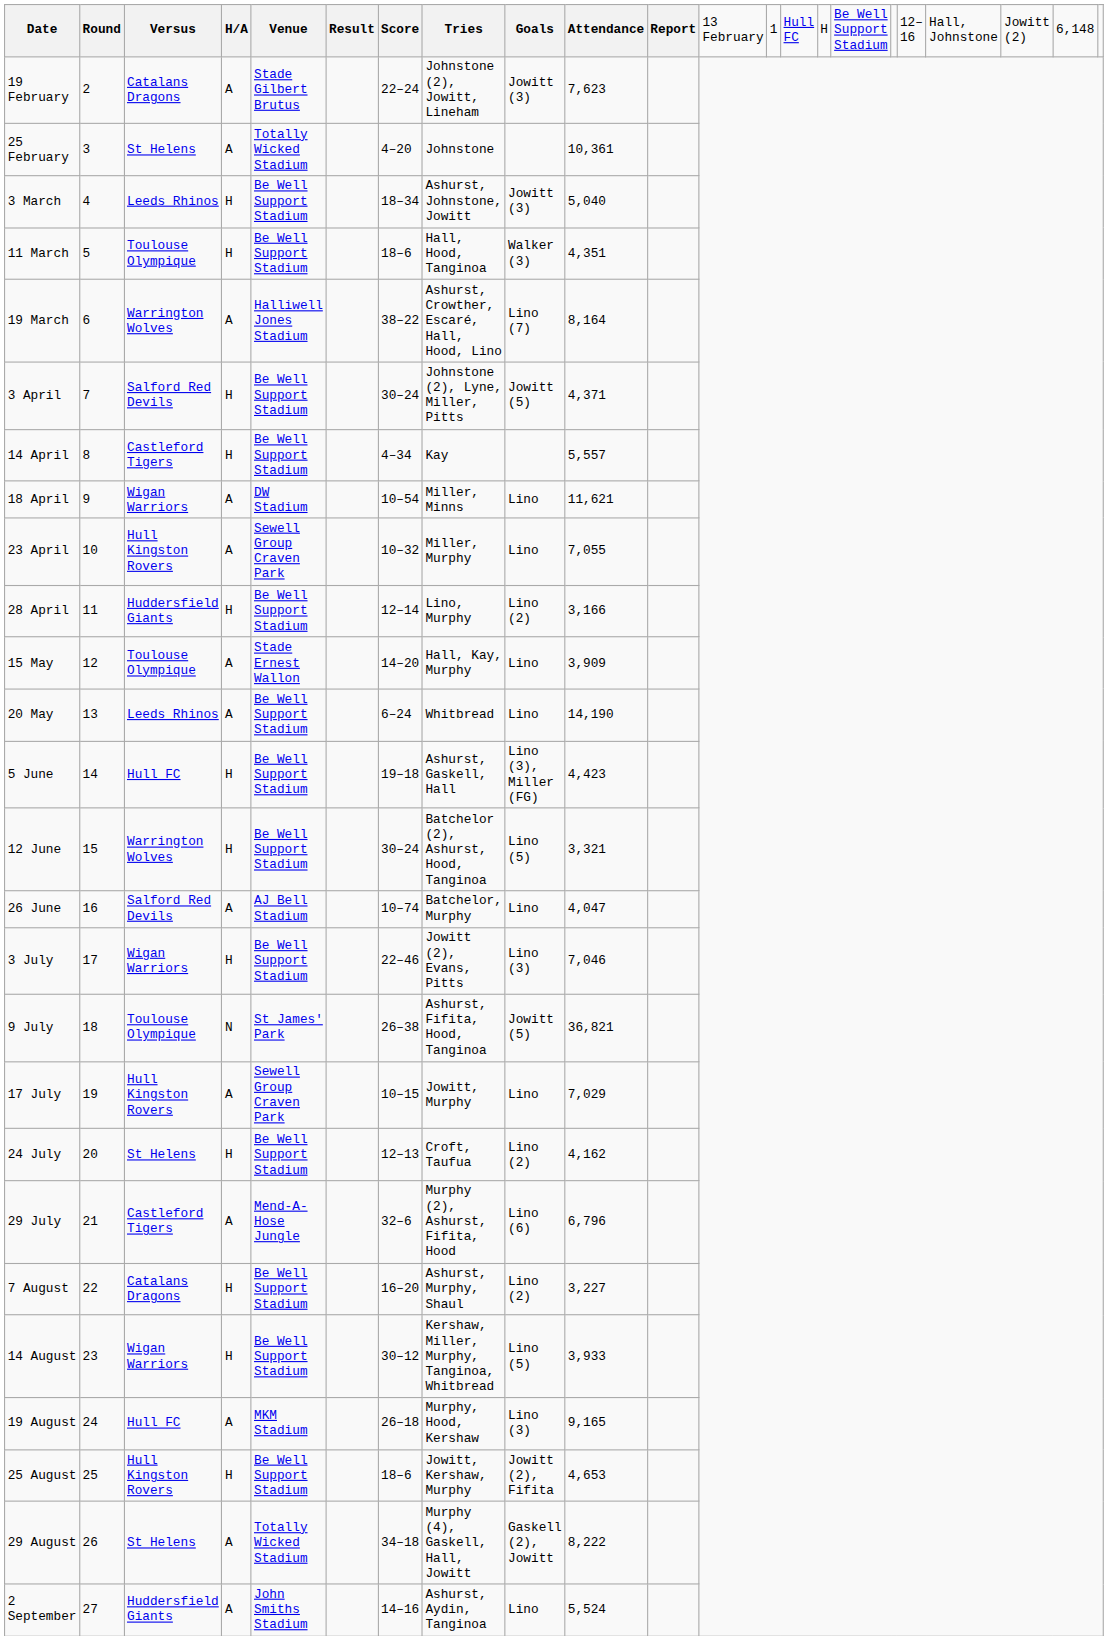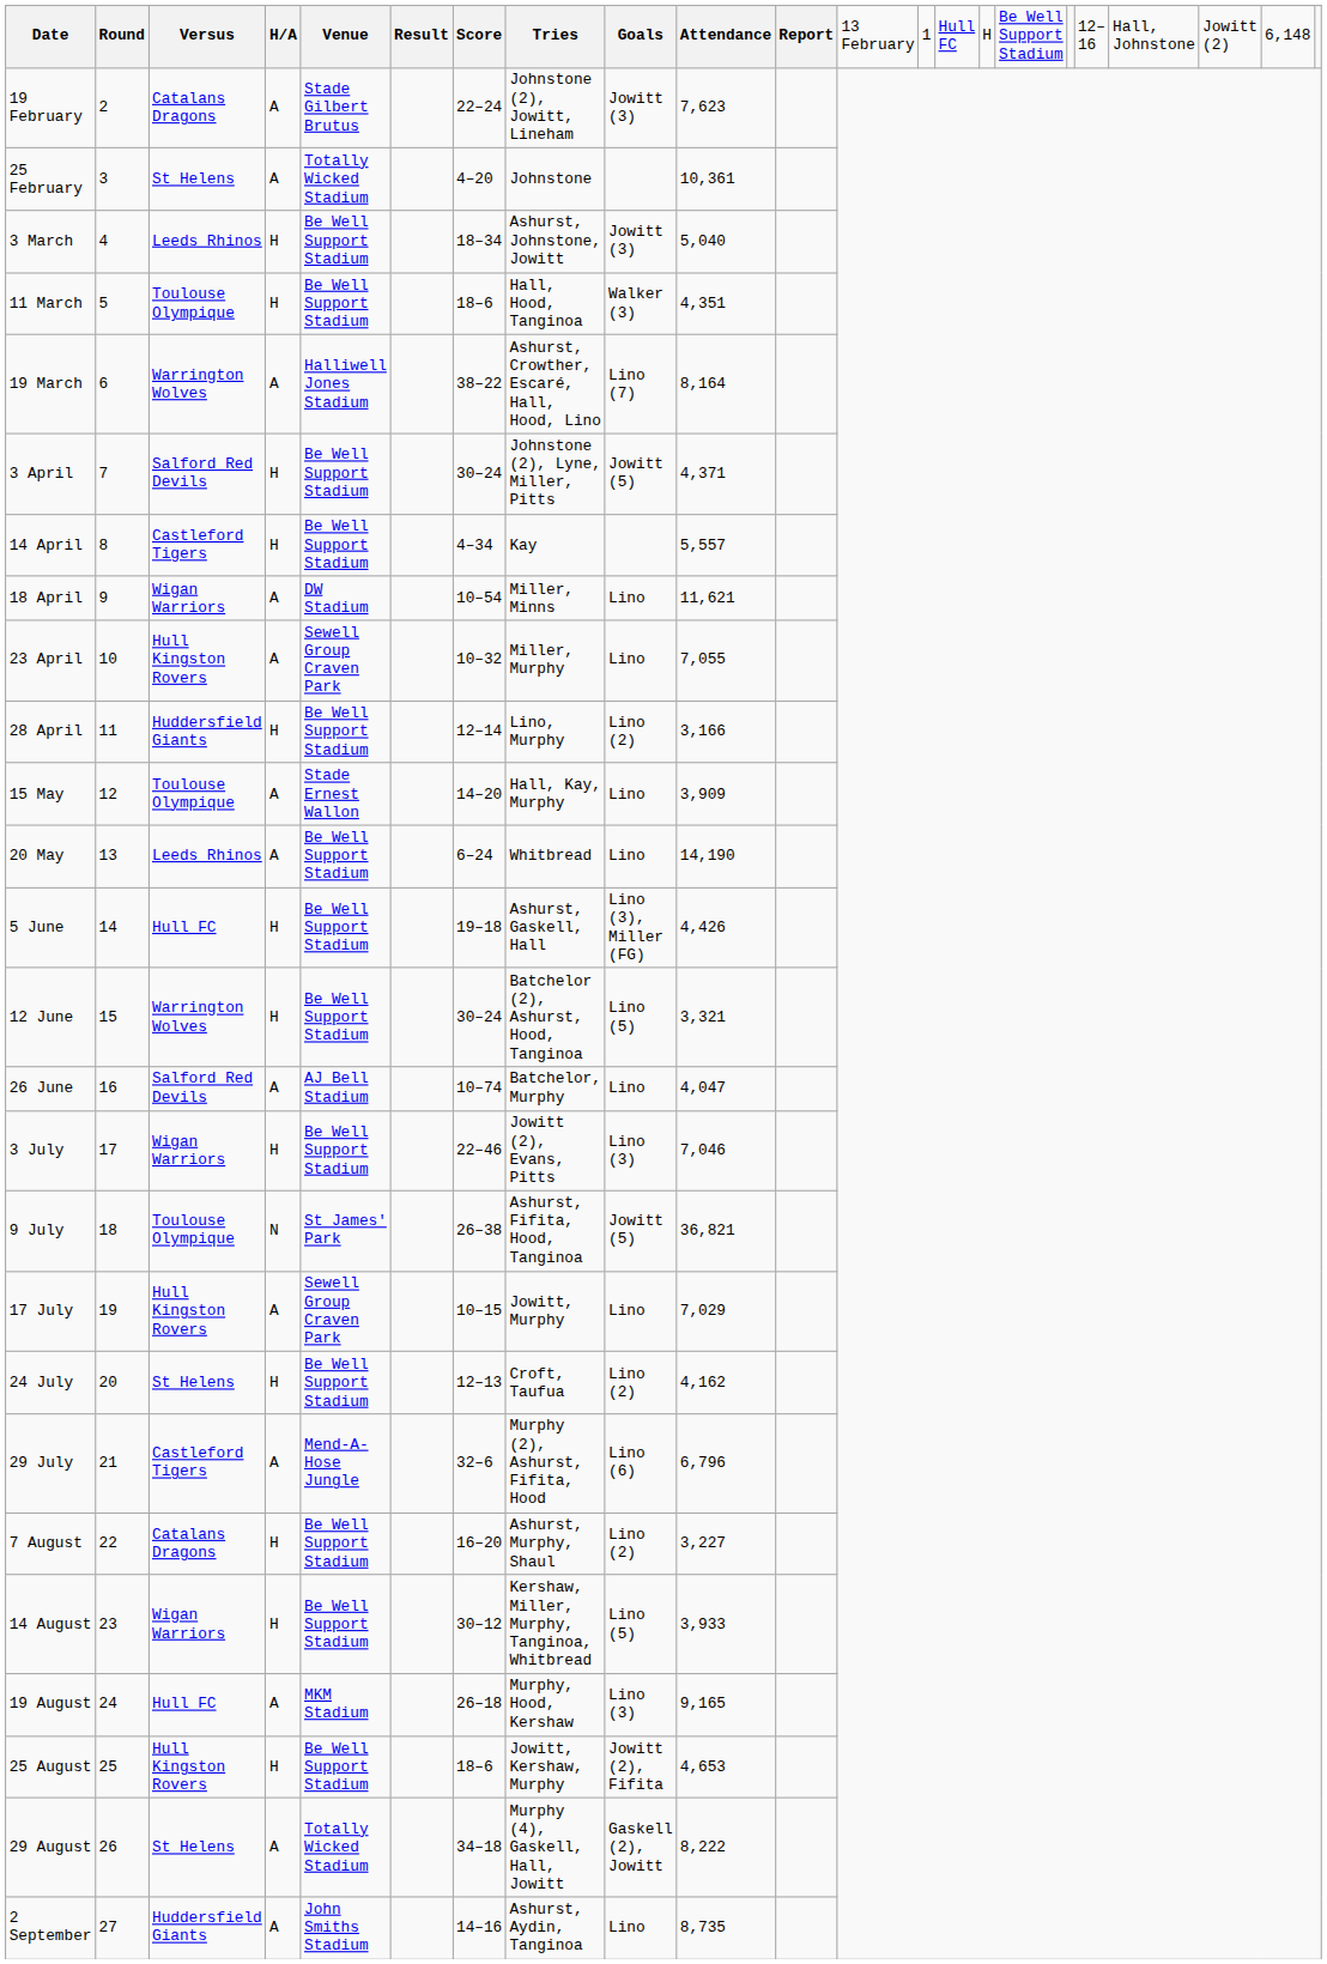5 June | column 10: 4,423 -> 4,426
2 September | column 10: 5,524 -> 8,735
